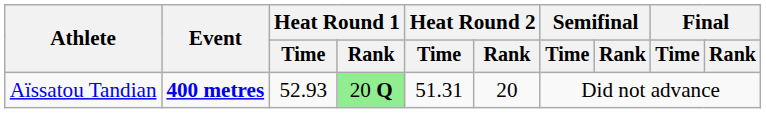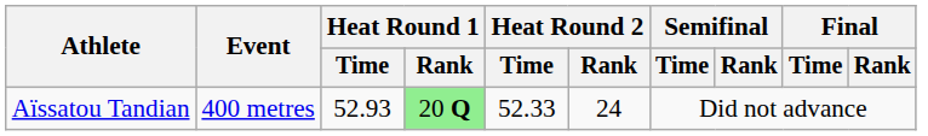Aïssatou Tandian | Event: bold -> normal
Aïssatou Tandian | Heat Round 2 / Time: 51.31 -> 52.33
Aïssatou Tandian | Heat Round 2 / Rank: 20 -> 24
